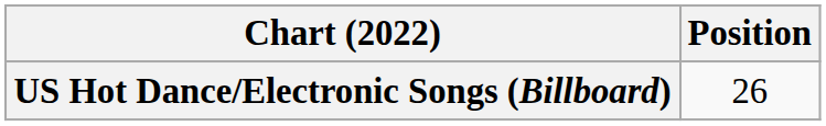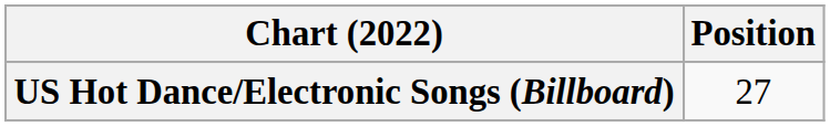US Hot Dance/Electronic Songs (Billboard) | Position: 26 -> 27
